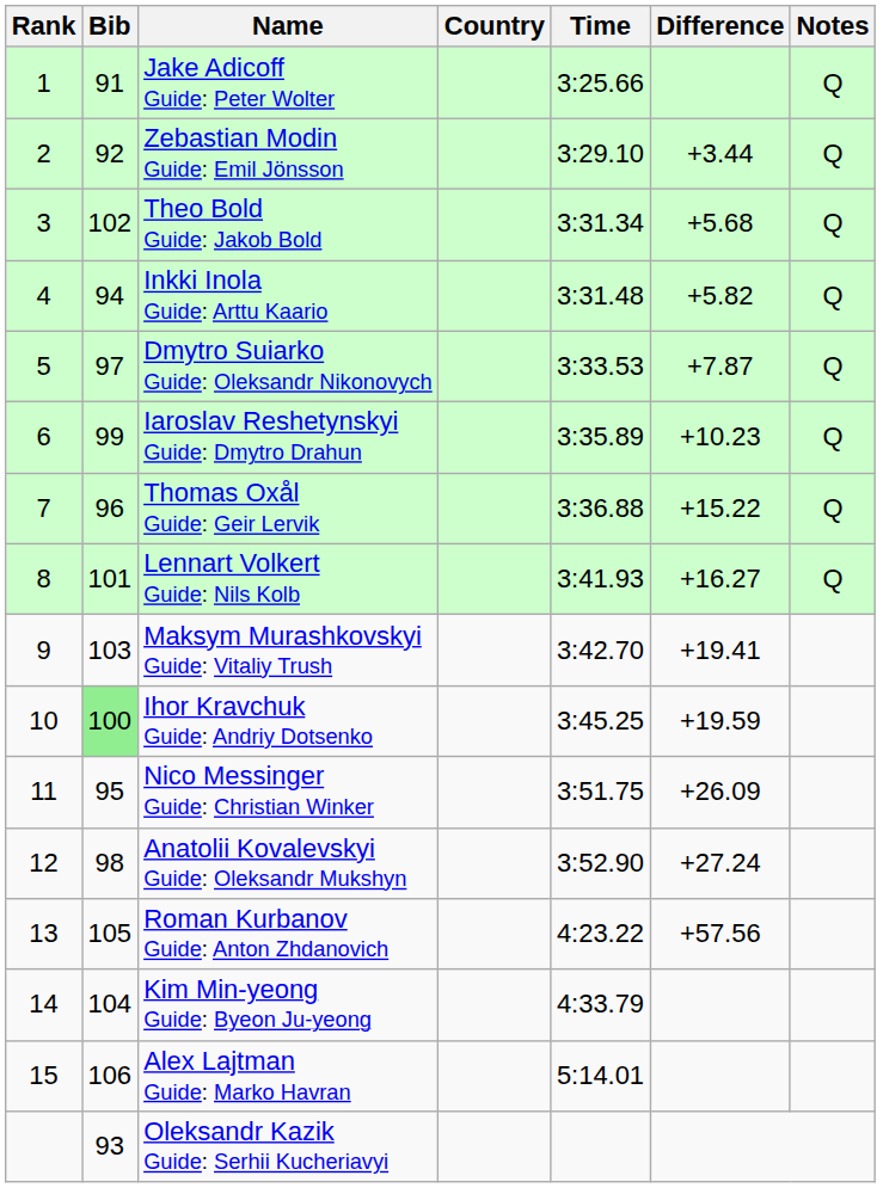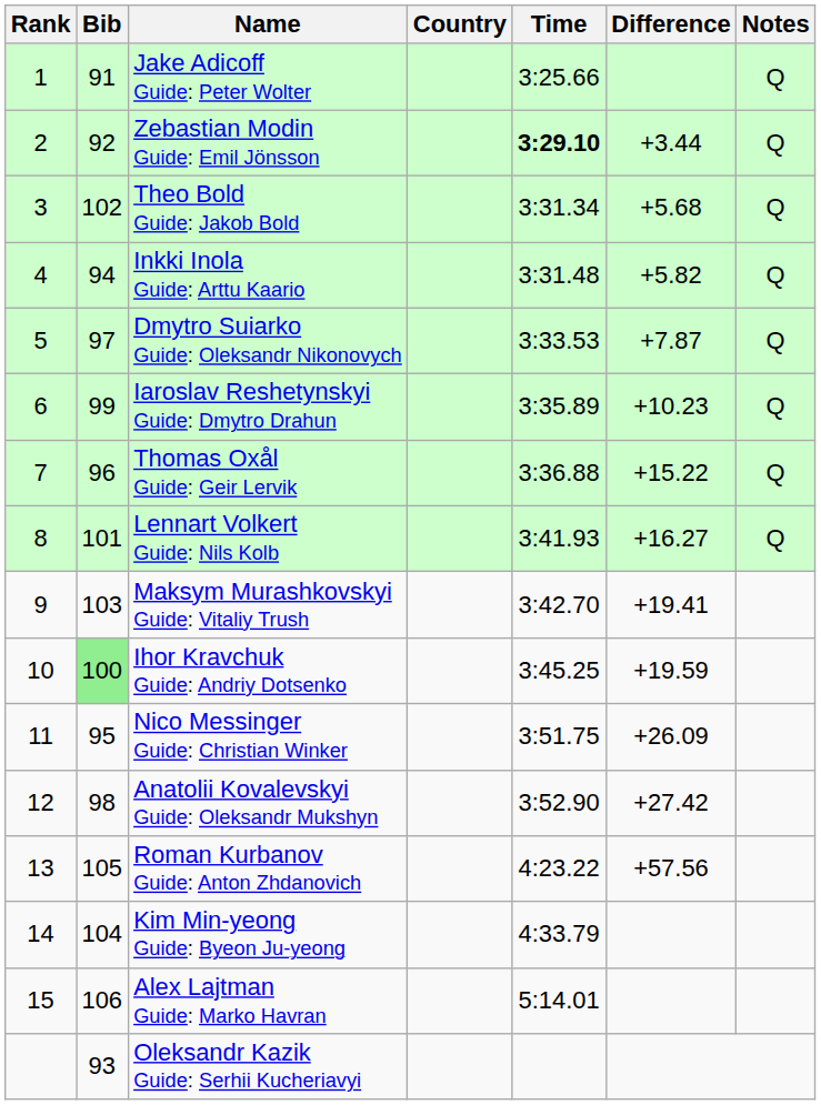Zebastian Modin Guide: Emil Jönsson | Time: normal -> bold
Anatolii Kovalevskyi Guide: Oleksandr Mukshyn | Difference: +27.24 -> +27.42
